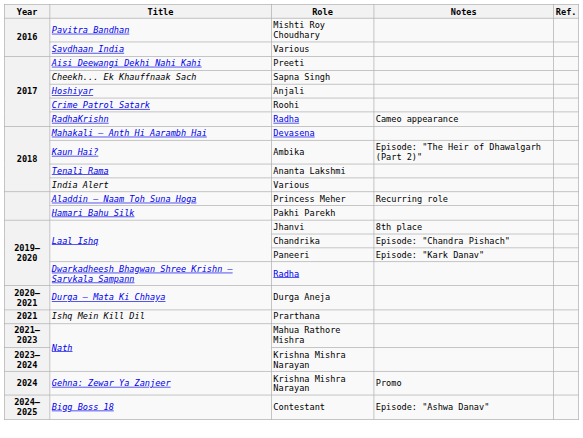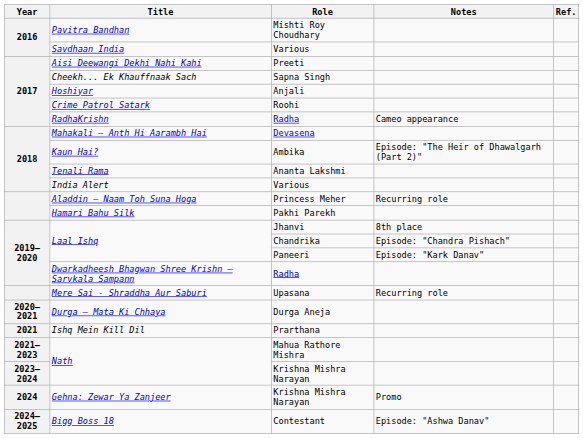+ row: Mere Sai - Shraddha Aur Saburi | Upasana | Recurring role
